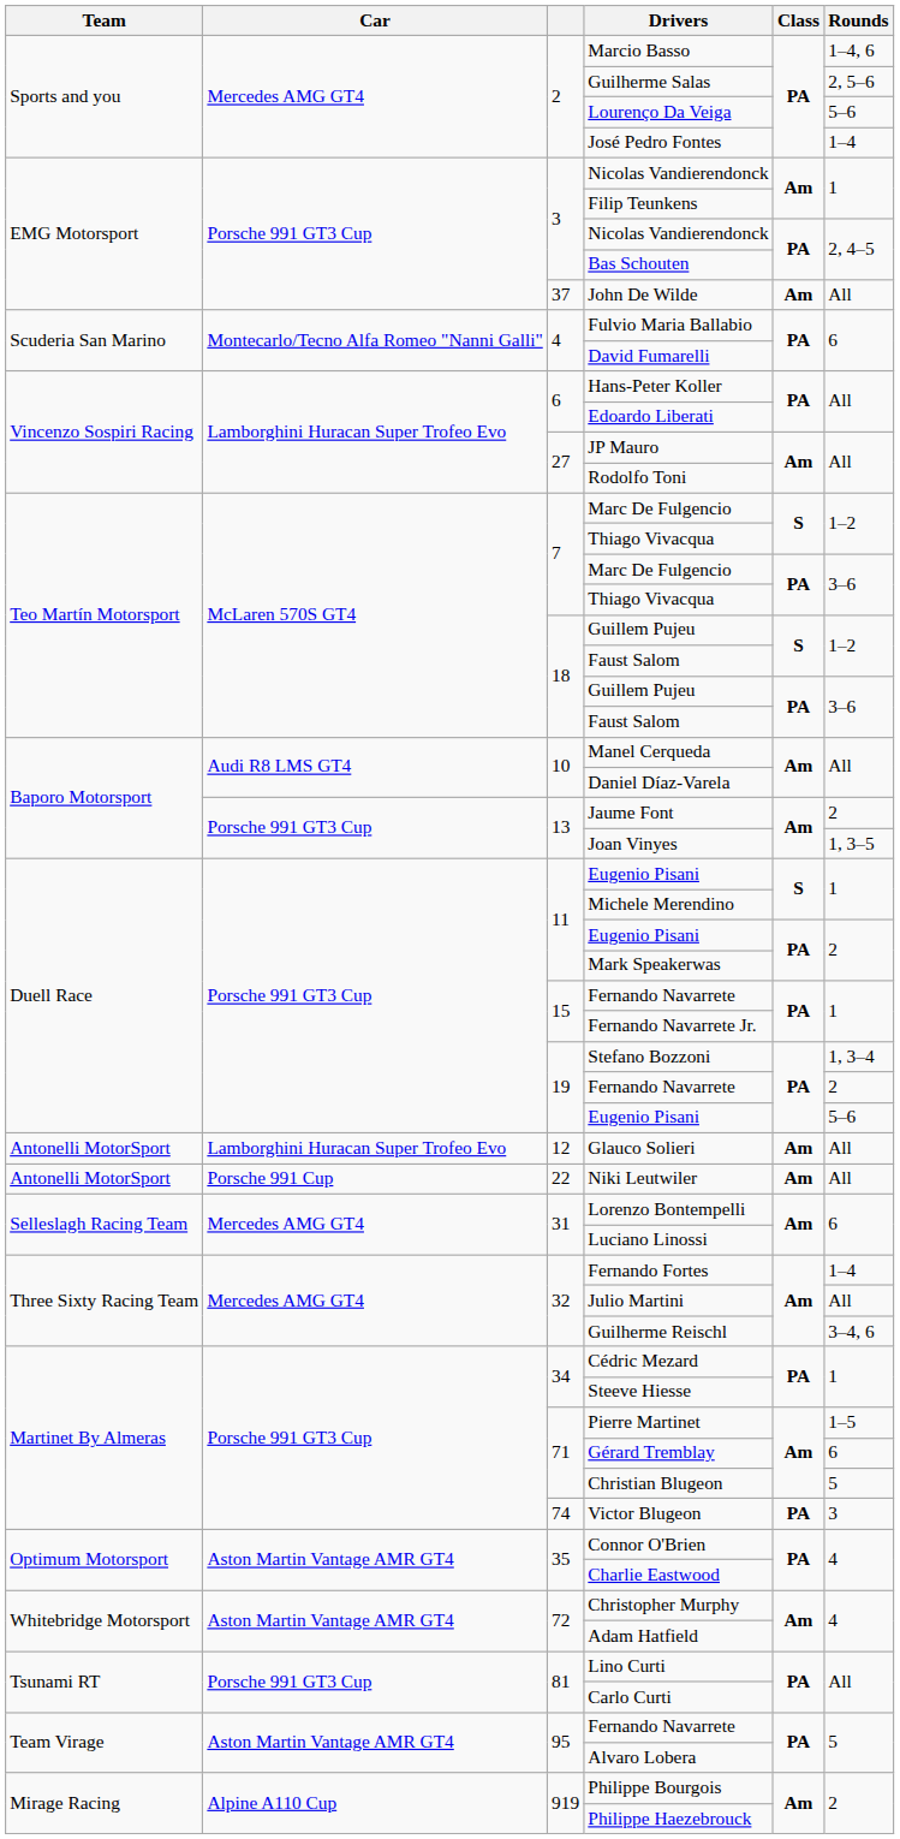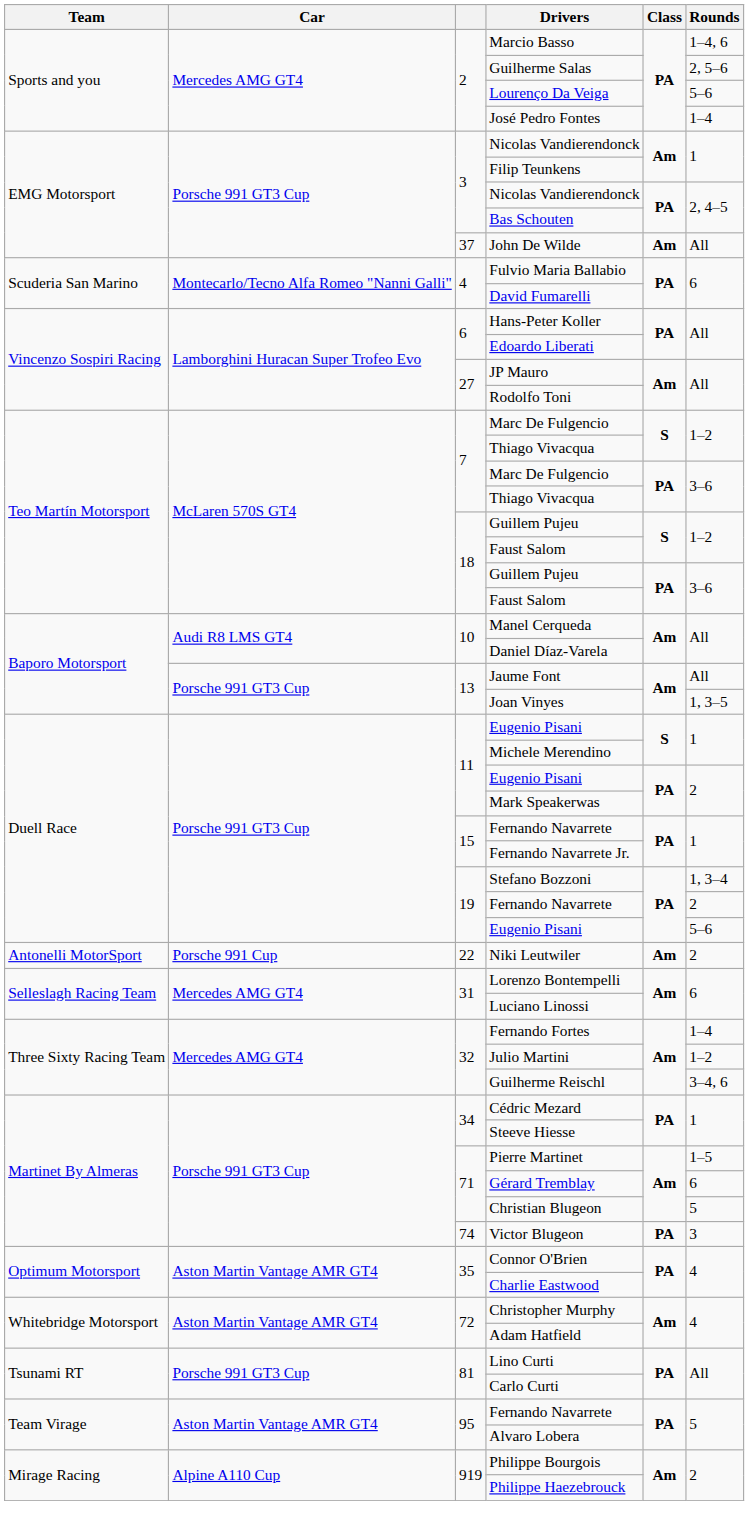Jaume Font | Rounds: 2 -> All
- row: Antonelli MotorSport | Lamborghini Huracan Super Trofeo Evo | 12 | Glauco Solieri | Am | All
Niki Leutwiler | Rounds: All -> 2
Julio Martini | Rounds: All -> 1–2
